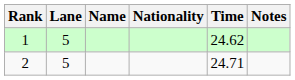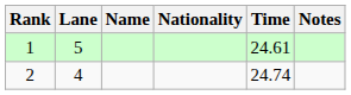1 | Time: 24.62 -> 24.61
2 | Lane: 5 -> 4
2 | Time: 24.71 -> 24.74
